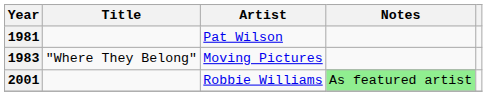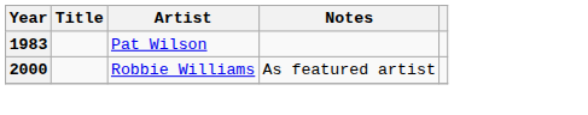Pat Wilson | Year: 1981 -> 1983
- row: 1983 | "Where They Belong" | Moving Pictures
Robbie Williams | Year: 2001 -> 2000
Robbie Williams | Notes: lightgreen background -> no background
